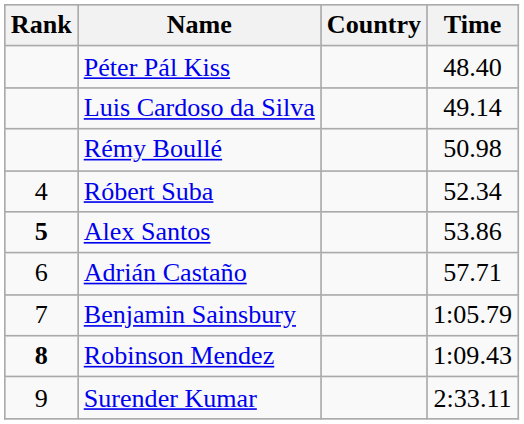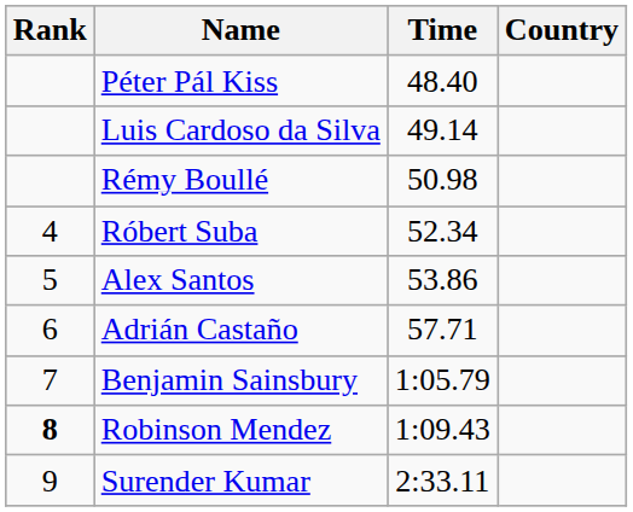columns swapped: Country <-> Time
Alex Santos | Rank: bold -> normal
